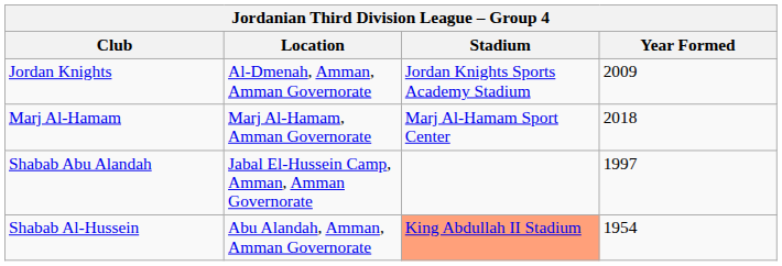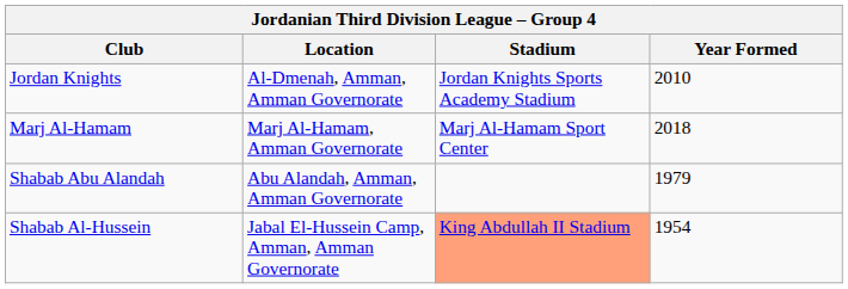Jordan Knights | Year Formed: 2009 -> 2010
Shabab Abu Alandah | Location: Jabal El-Hussein Camp, Amman, Amman Governorate -> Abu Alandah, Amman, Amman Governorate
Shabab Abu Alandah | Year Formed: 1997 -> 1979
Shabab Al-Hussein | Location: Abu Alandah, Amman, Amman Governorate -> Jabal El-Hussein Camp, Amman, Amman Governorate
